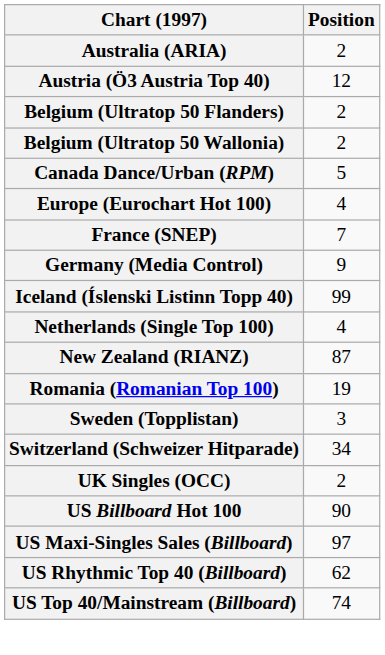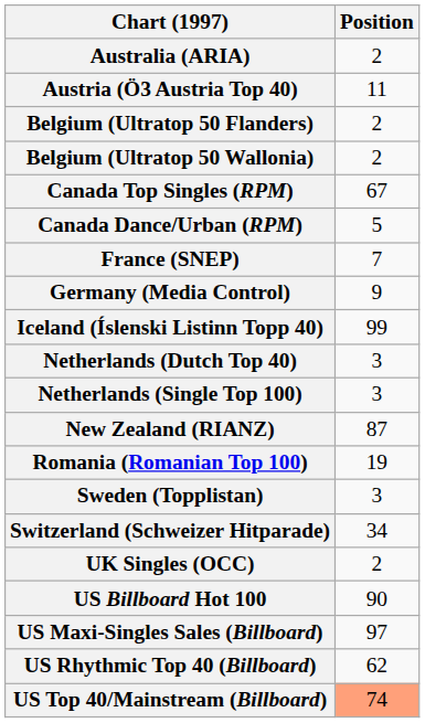Austria (Ö3 Austria Top 40) | Position: 12 -> 11
+ row: Canada Top Singles (RPM) | 67
- row: Europe (Eurochart Hot 100) | 4
+ row: Netherlands (Dutch Top 40) | 3
Netherlands (Single Top 100) | Position: 4 -> 3
US Top 40/Mainstream (Billboard) | Position: no background -> lightsalmon background
